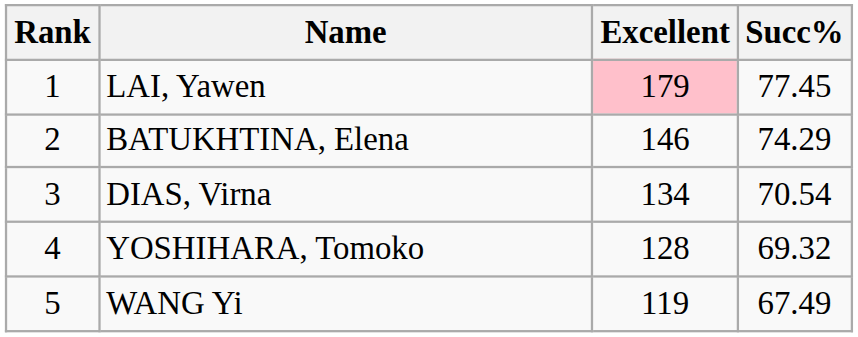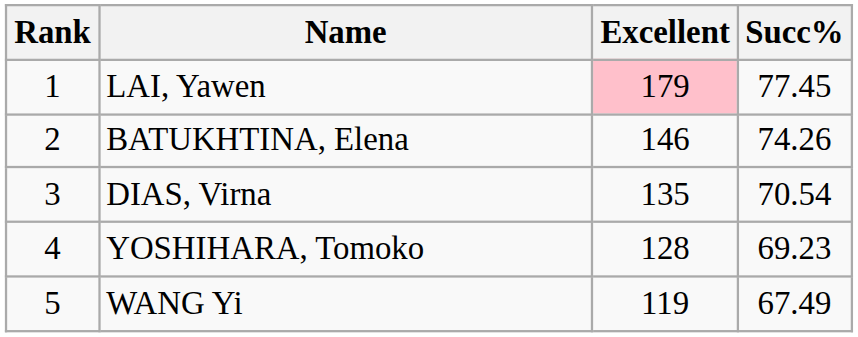BATUKHTINA, Elena | Succ%: 74.29 -> 74.26
DIAS, Virna | Excellent: 134 -> 135
YOSHIHARA, Tomoko | Succ%: 69.32 -> 69.23
